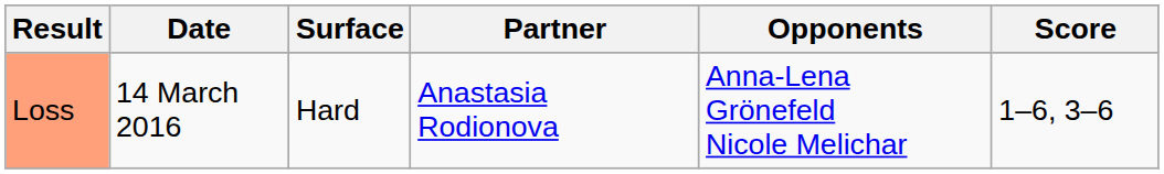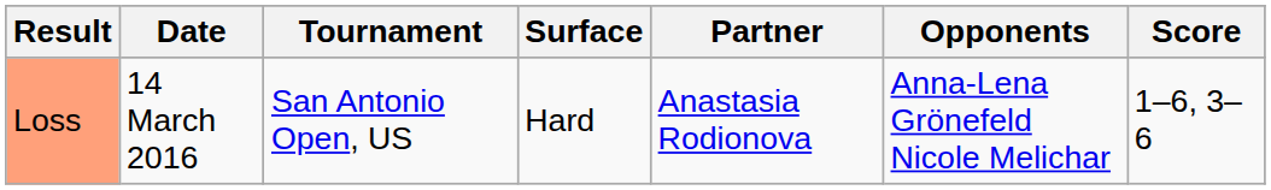+ column: Tournament | San Antonio Open, US
